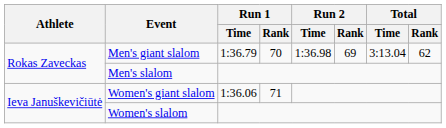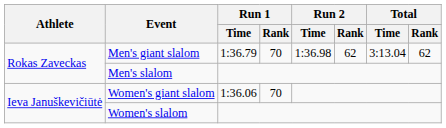Men's giant slalom | Run 2 / Rank: 69 -> 62
Women's giant slalom | Run 1 / Rank: 71 -> 70
